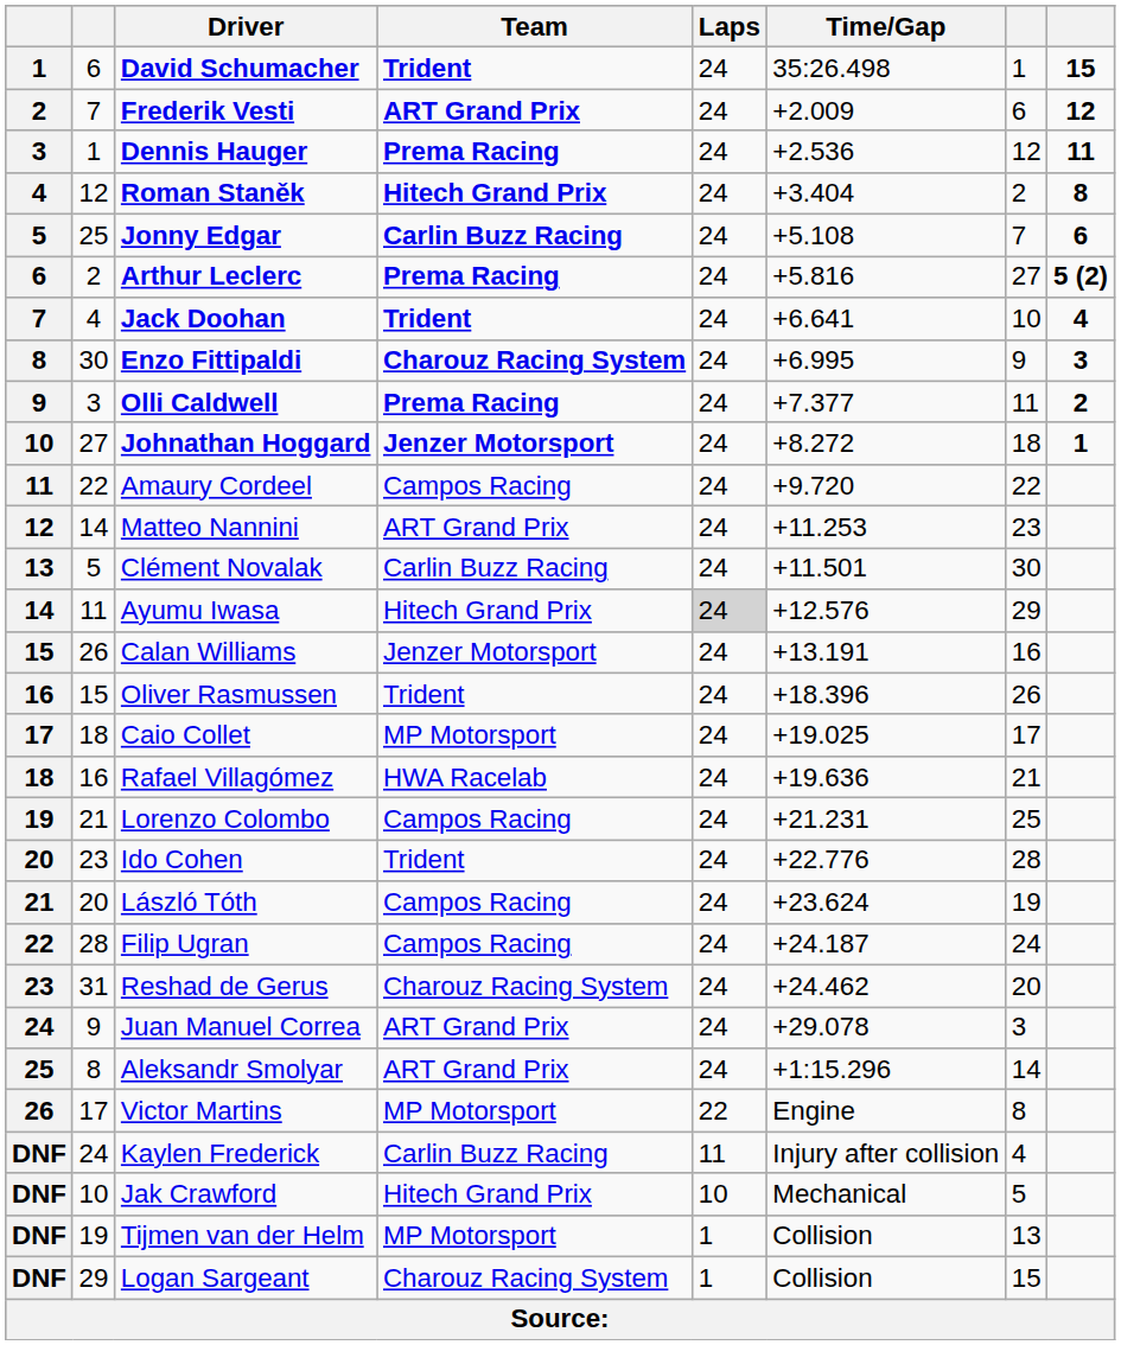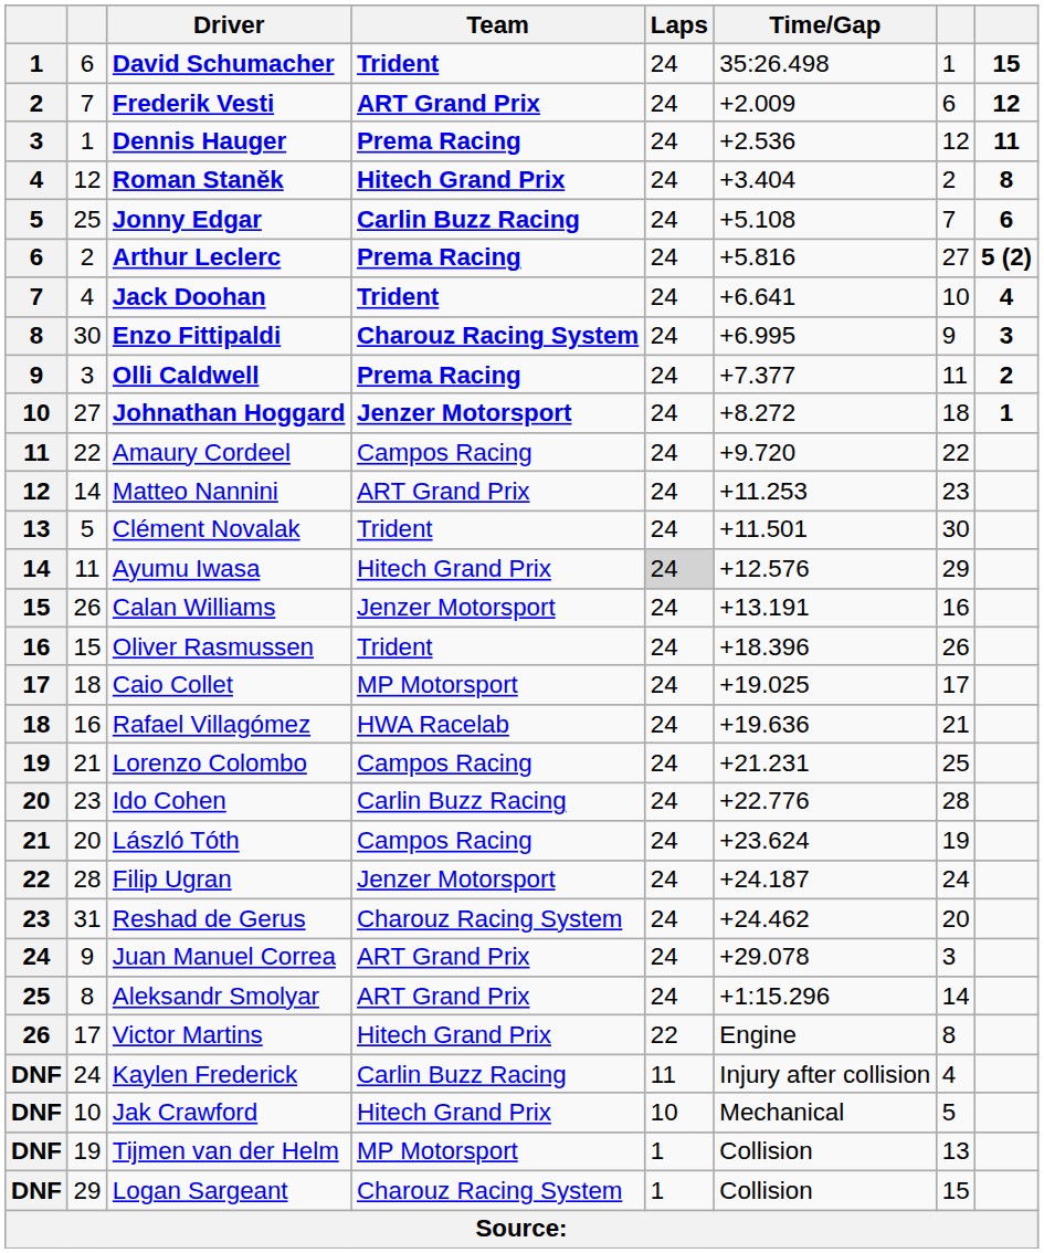Clément Novalak | Team: Carlin Buzz Racing -> Trident
Ido Cohen | Team: Trident -> Carlin Buzz Racing
Filip Ugran | Team: Campos Racing -> Jenzer Motorsport
Victor Martins | Team: MP Motorsport -> Hitech Grand Prix
